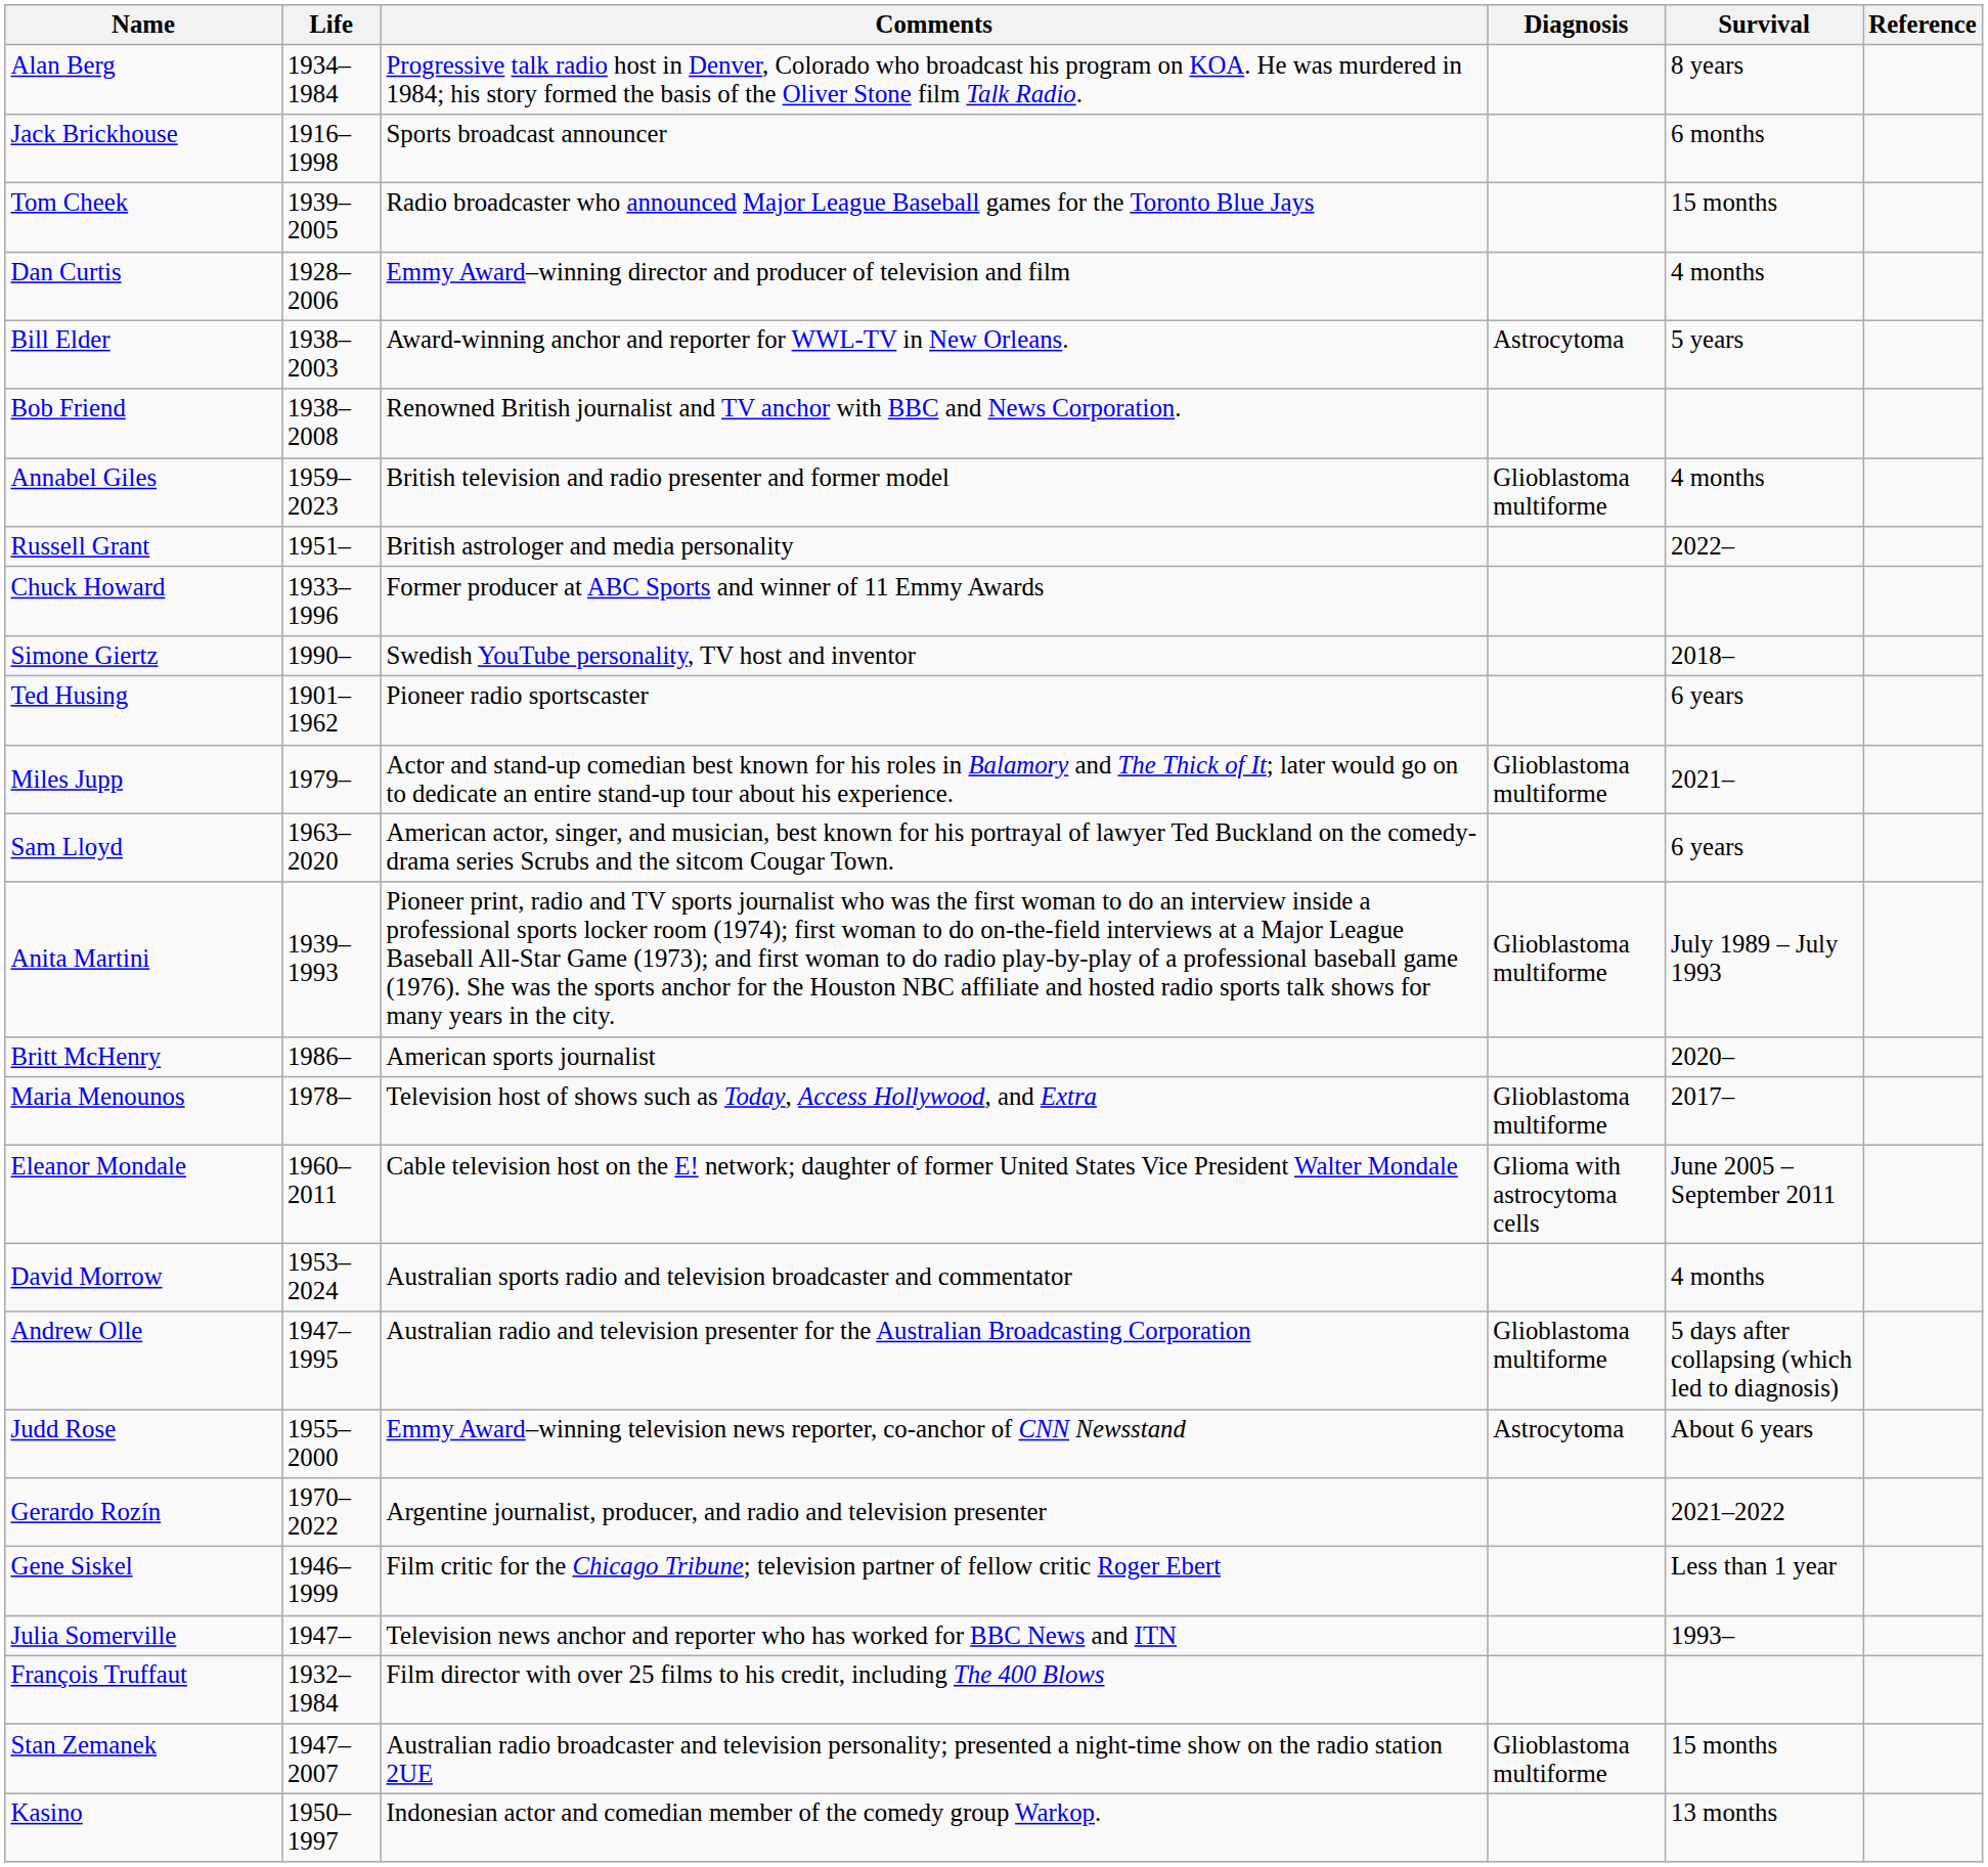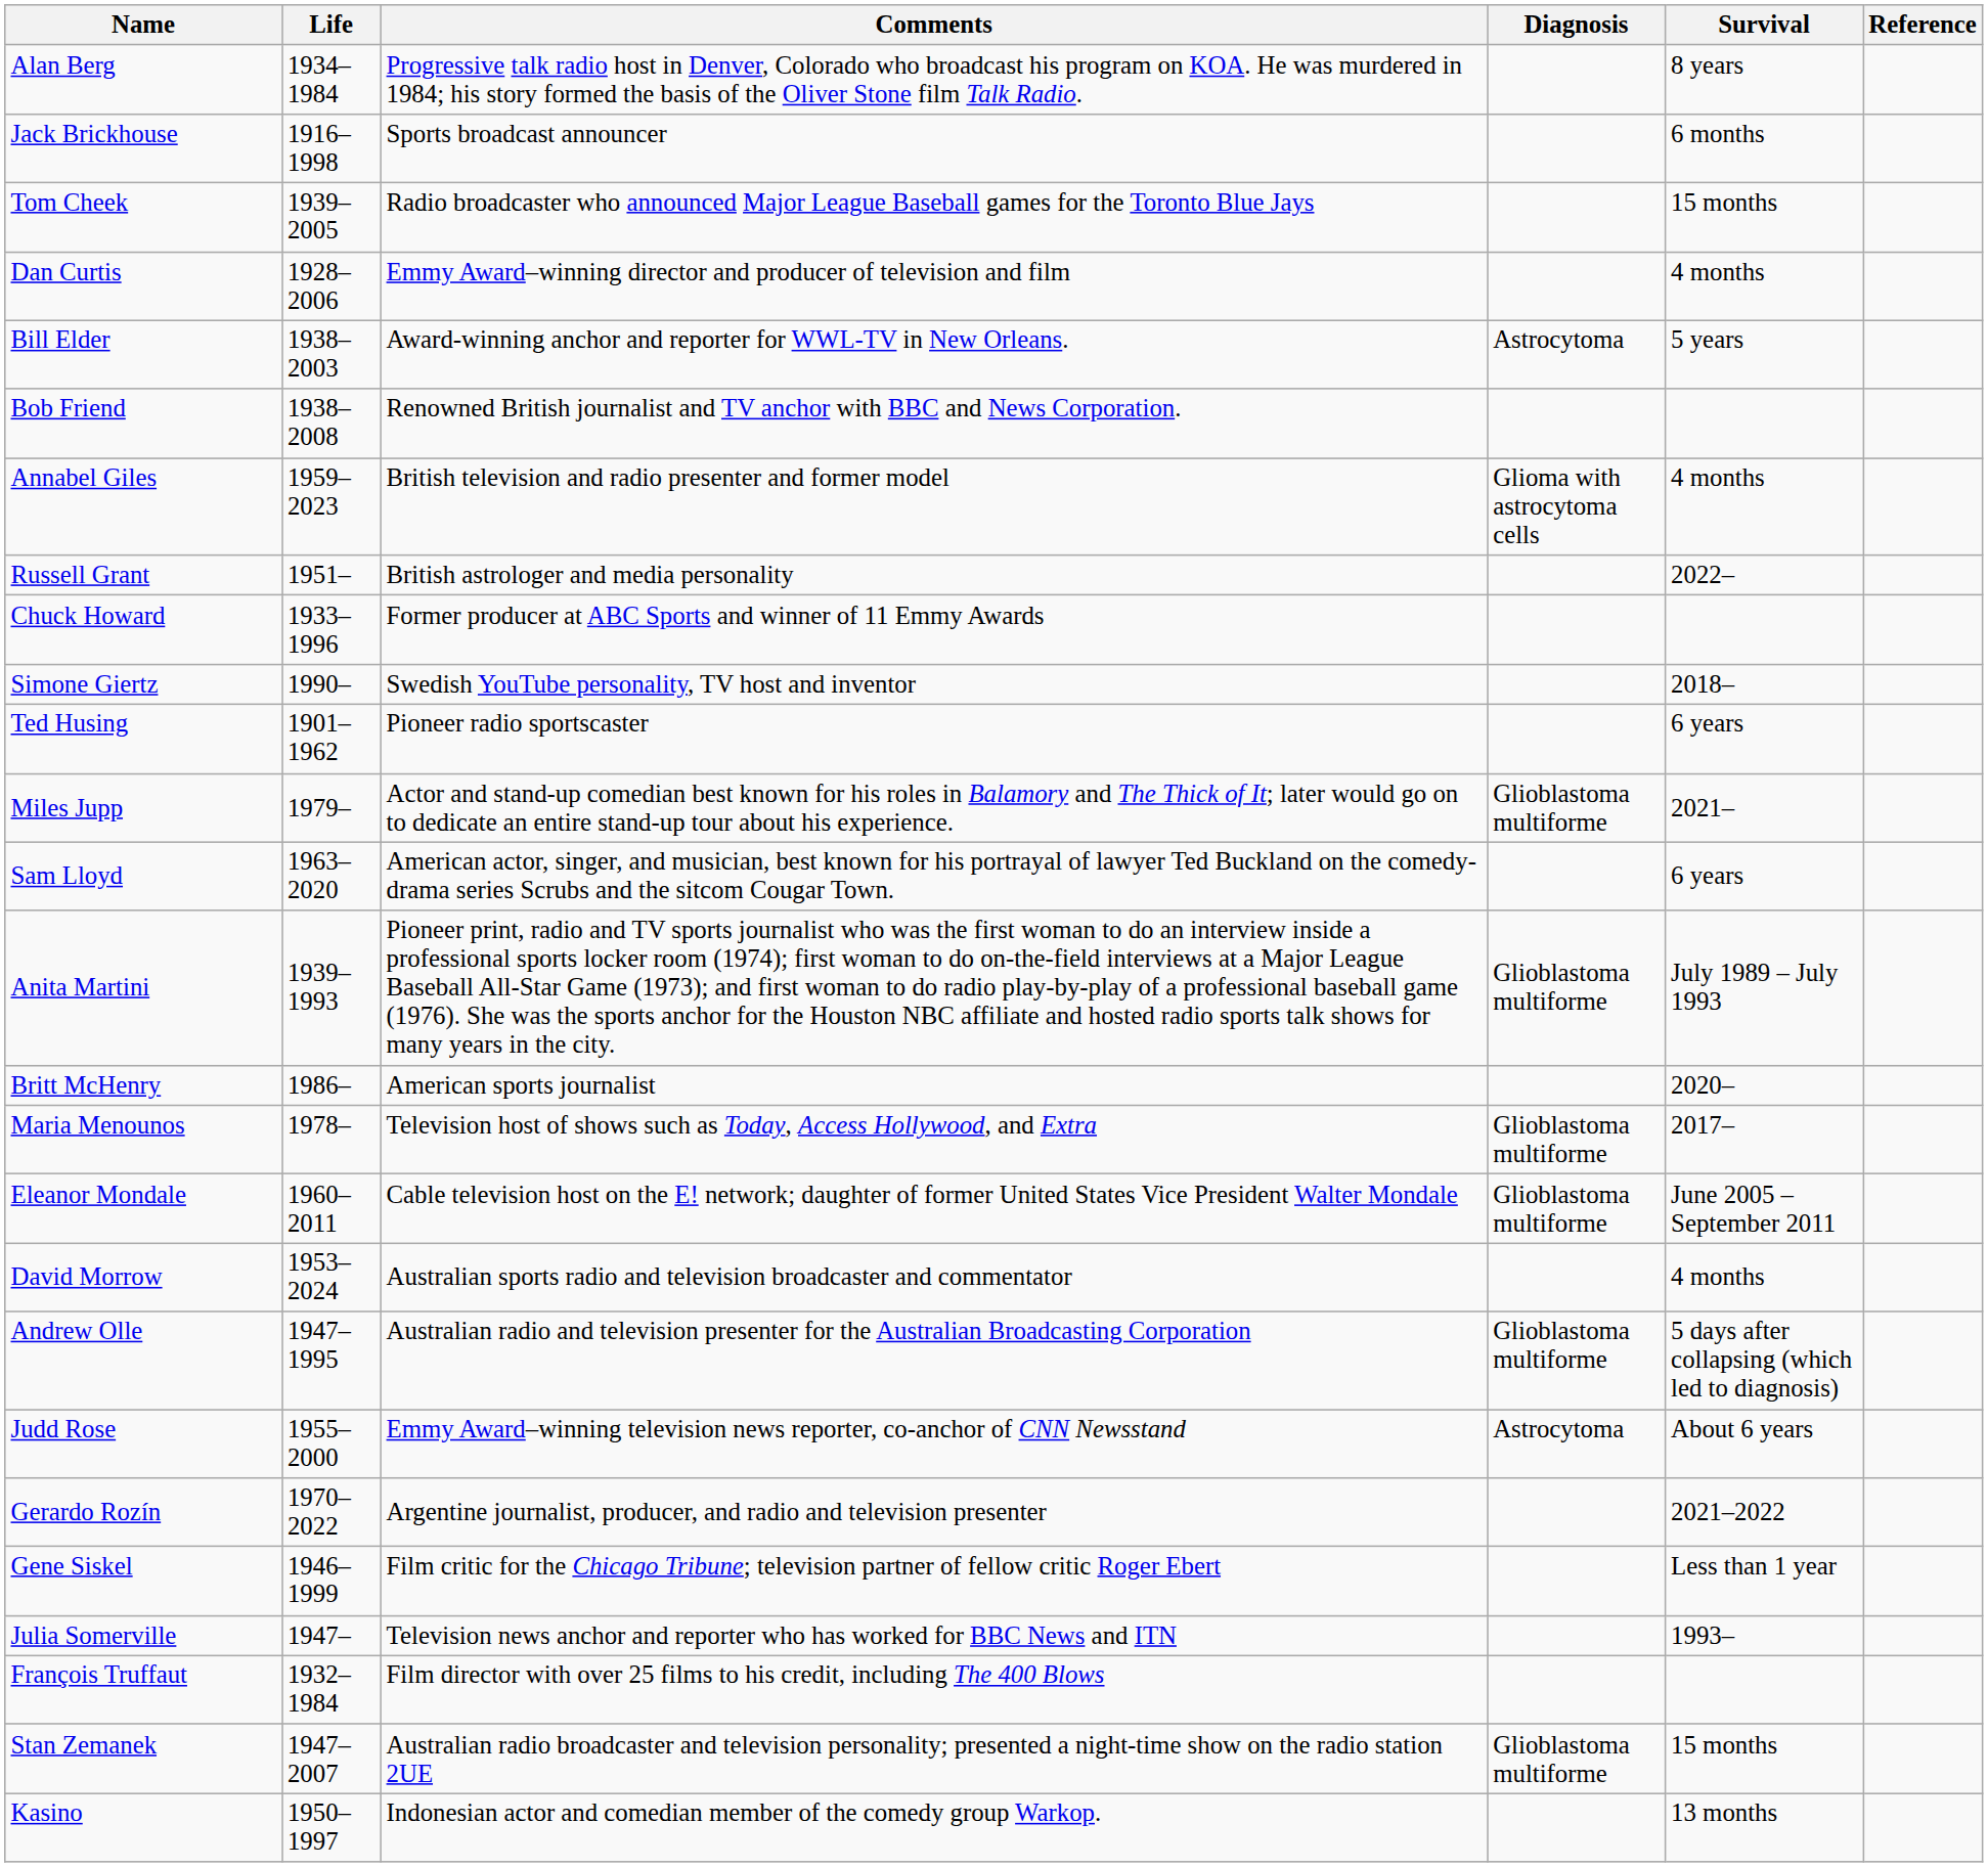Annabel Giles | Diagnosis: Glioblastoma multiforme -> Glioma with astrocytoma cells
Eleanor Mondale | Diagnosis: Glioma with astrocytoma cells -> Glioblastoma multiforme
